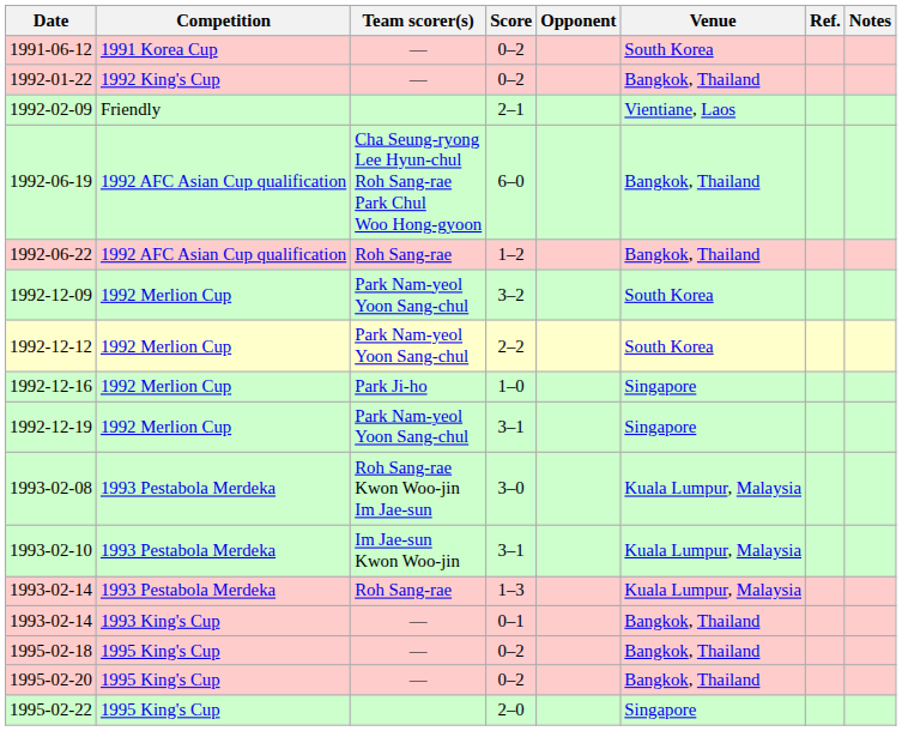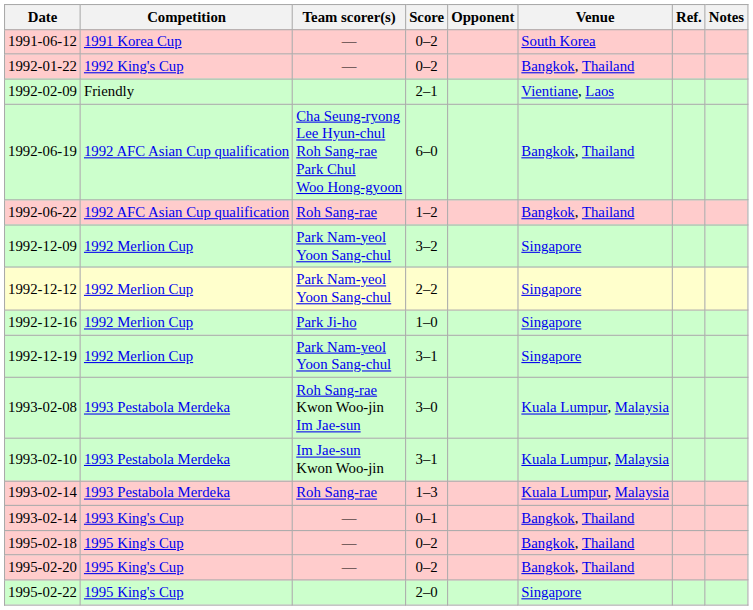1992-12-09 | Venue: South Korea -> Singapore
1992-12-12 | Venue: South Korea -> Singapore
